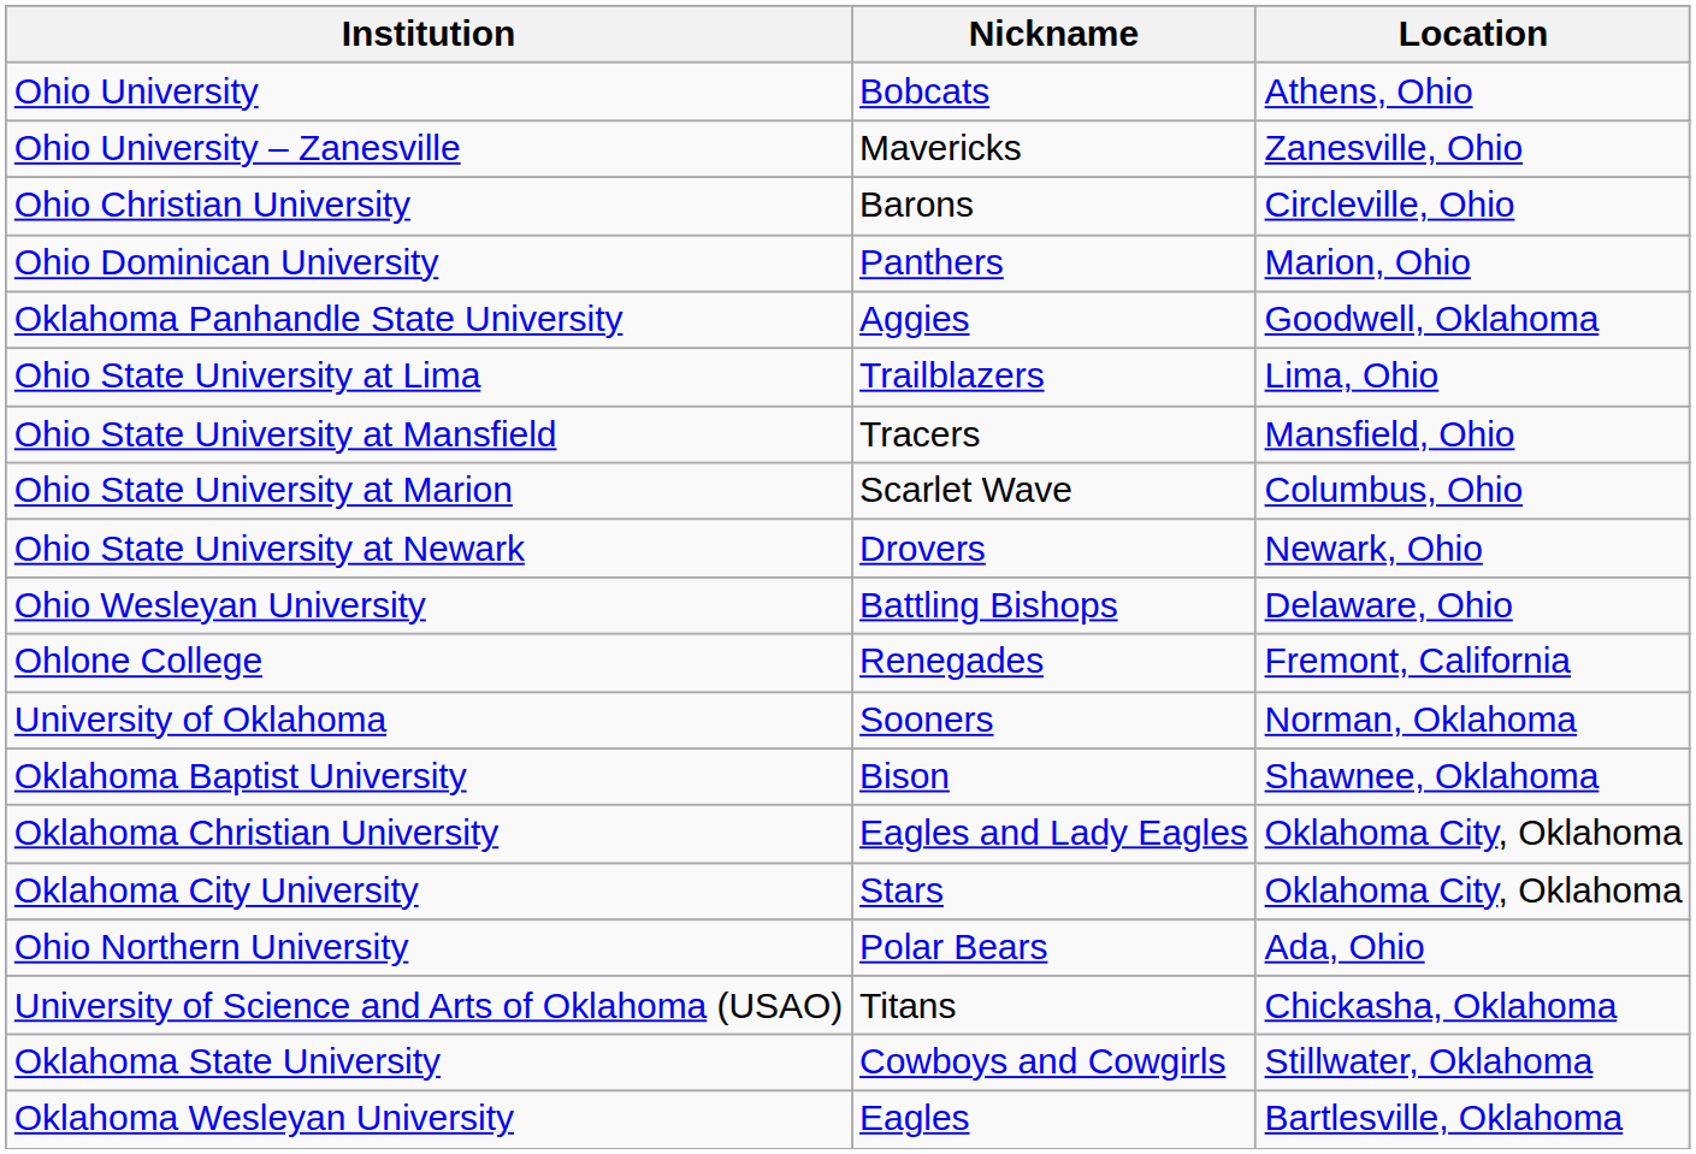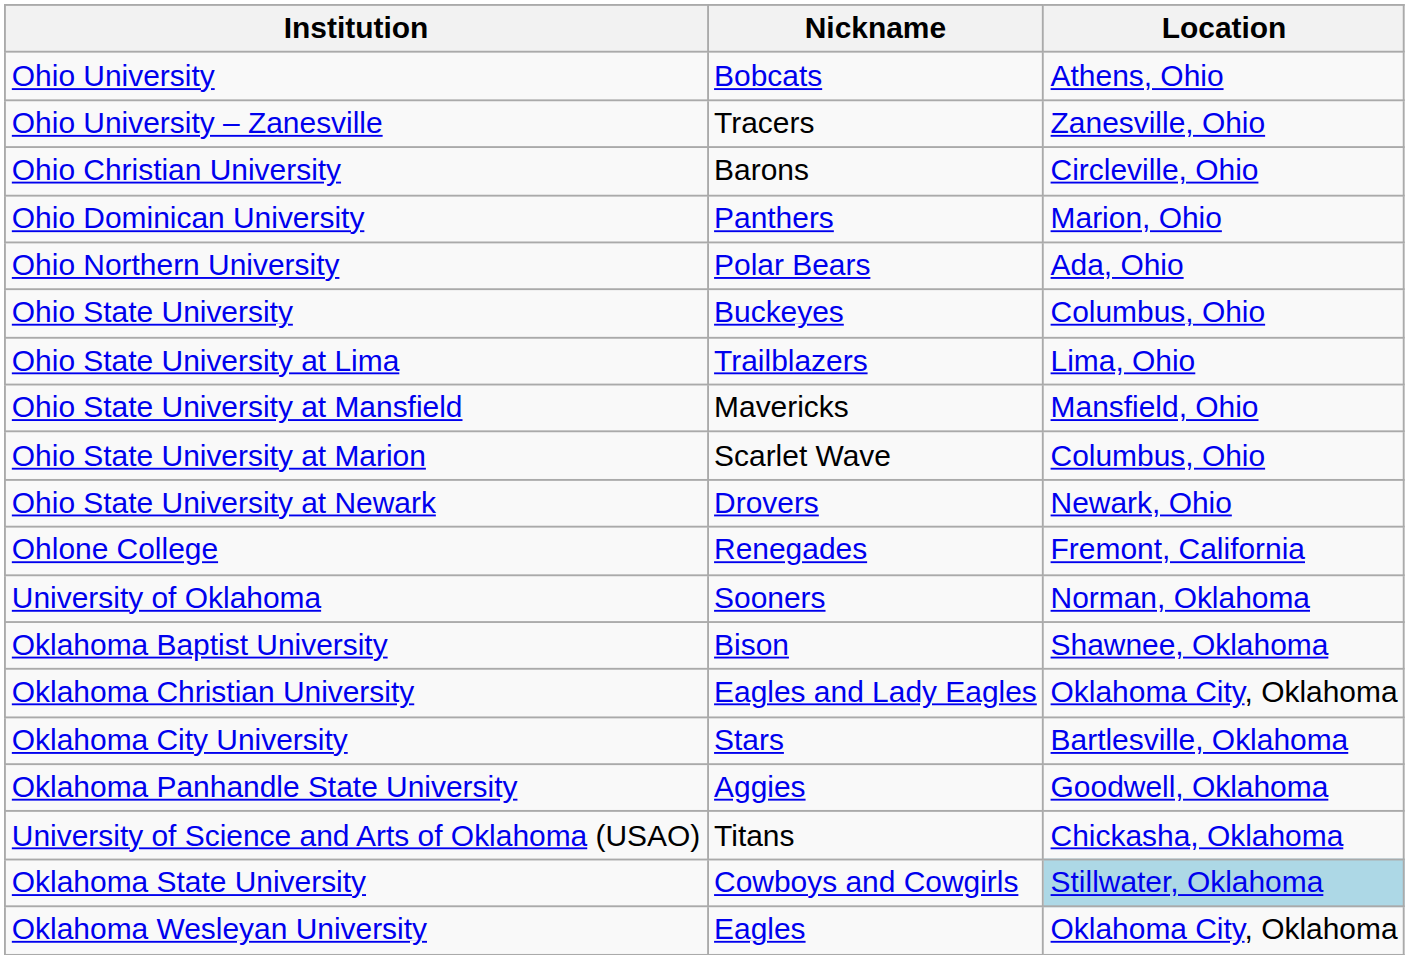Ohio University – Zanesville | Nickname: Mavericks -> Tracers
rows swapped: Ohio Northern University <-> Oklahoma Panhandle State University
+ row: Ohio State University | Buckeyes | Columbus, Ohio
Ohio State University at Mansfield | Nickname: Tracers -> Mavericks
- row: Ohio Wesleyan University | Battling Bishops | Delaware, Ohio
Oklahoma City University | Location: Oklahoma City, Oklahoma -> Bartlesville, Oklahoma
Oklahoma State University | Location: no background -> lightblue background
Oklahoma Wesleyan University | Location: Bartlesville, Oklahoma -> Oklahoma City, Oklahoma
